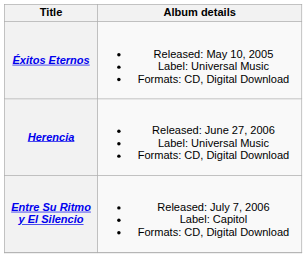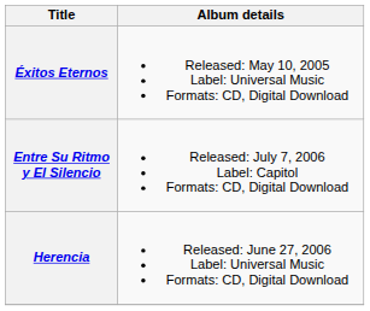rows swapped: Herencia <-> Entre Su Ritmo y El Silencio
